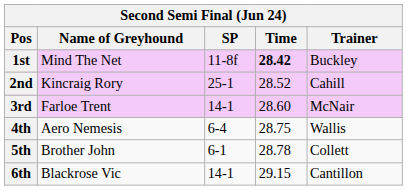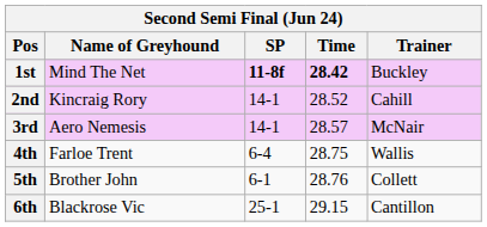1st | SP: normal -> bold
2nd | SP: 25-1 -> 14-1
3rd | Name of Greyhound: Farloe Trent -> Aero Nemesis
3rd | Time: 28.60 -> 28.57
4th | Name of Greyhound: Aero Nemesis -> Farloe Trent
5th | Time: 28.78 -> 28.76
6th | SP: 14-1 -> 25-1
